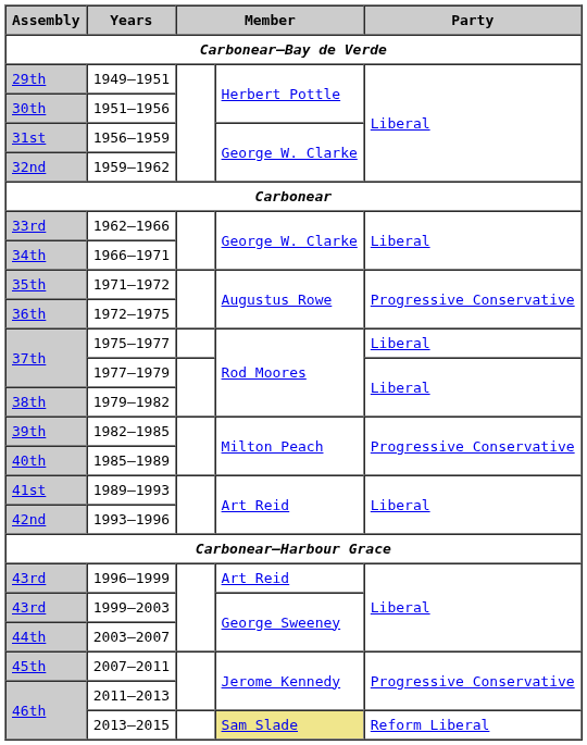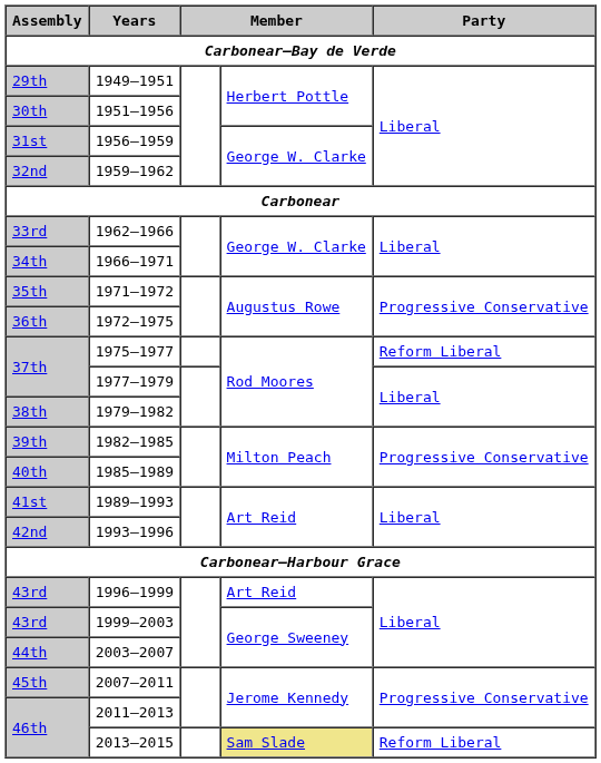1975–1977 | Party: Liberal -> Reform Liberal
